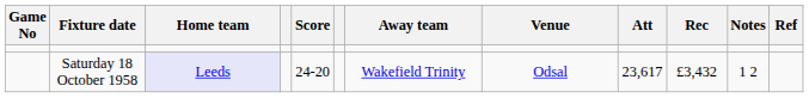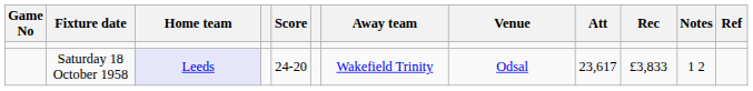Saturday 18 October 1958 | Rec: £3,432 -> £3,833
